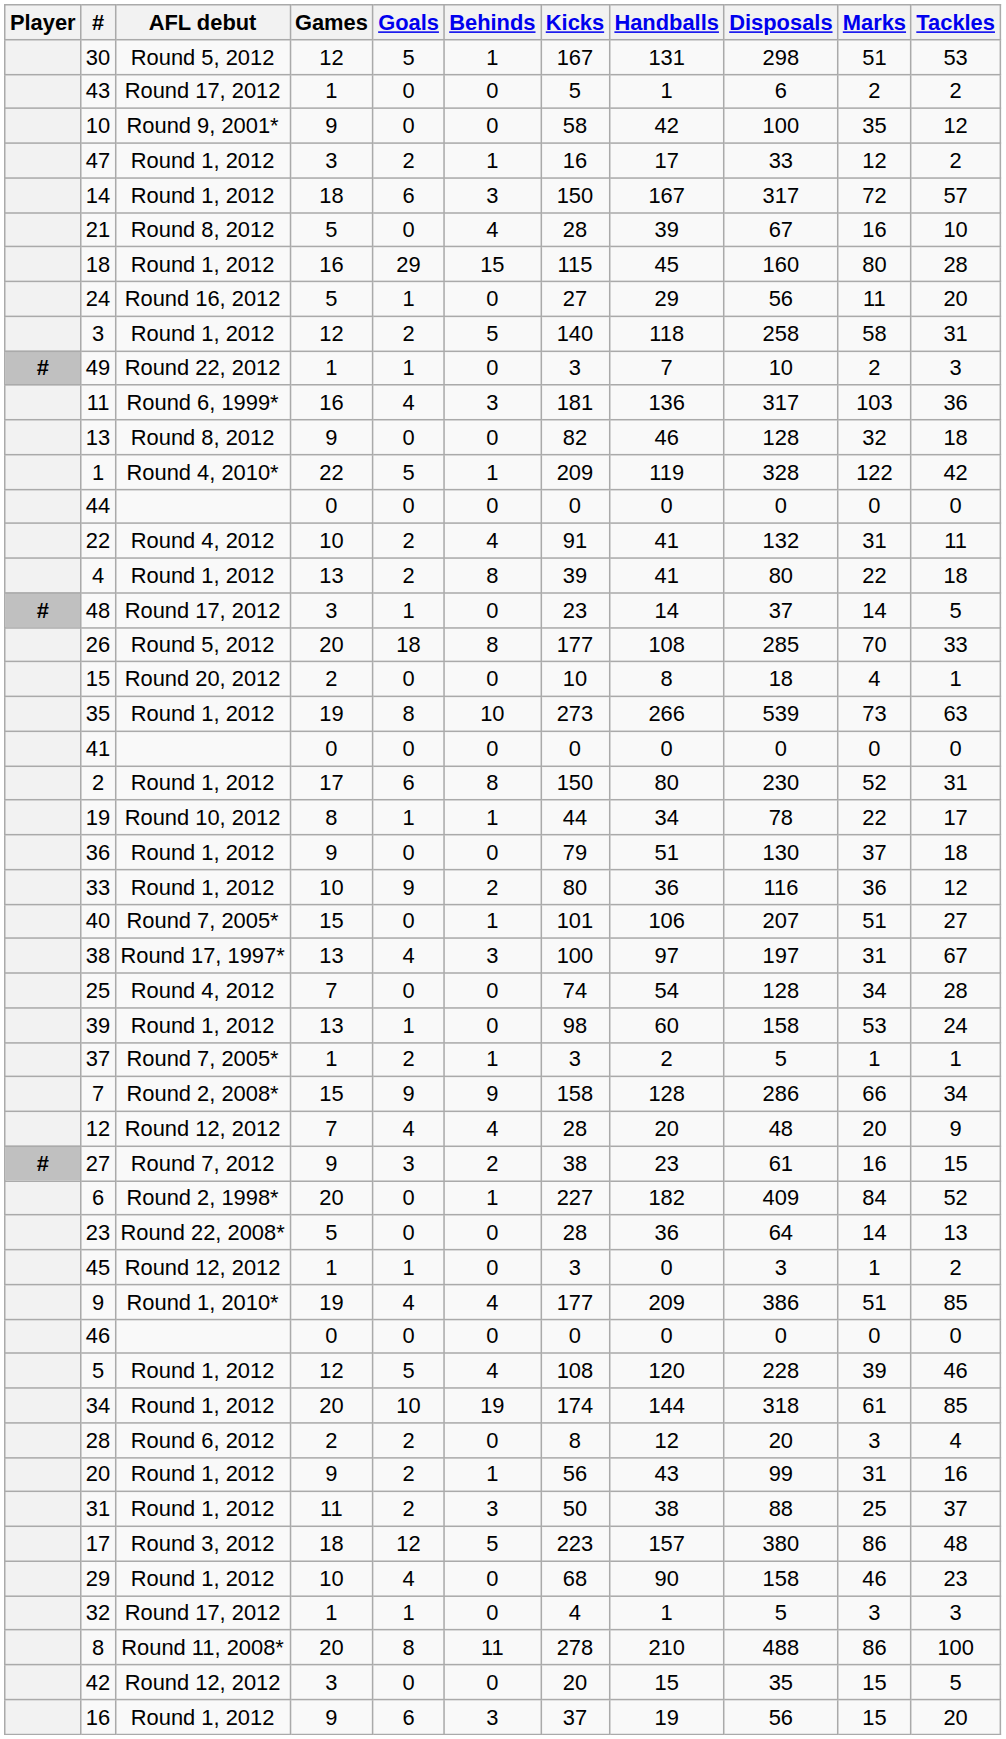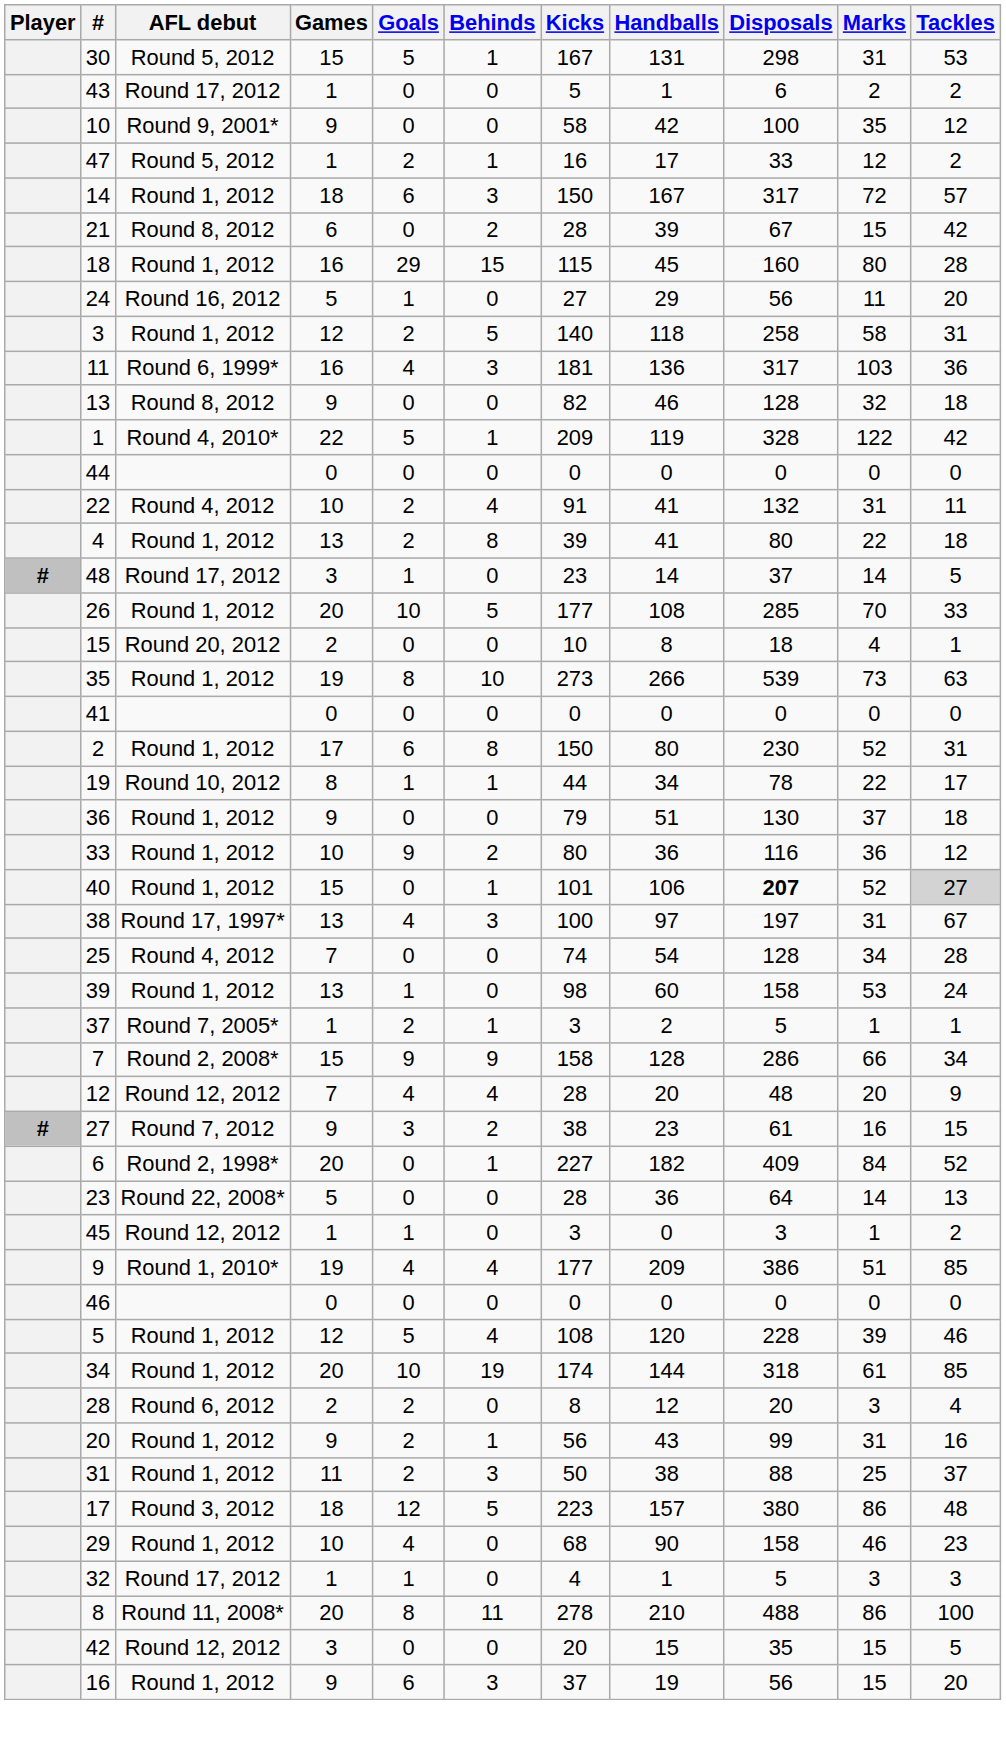30 | Games: 12 -> 15
30 | Marks: 51 -> 31
47 | AFL debut: Round 1, 2012 -> Round 5, 2012
47 | Games: 3 -> 1
21 | Games: 5 -> 6
21 | Behinds: 4 -> 2
21 | Marks: 16 -> 15
21 | Tackles: 10 -> 42
- row: # | 49 | Round 22, 2012 | 1 | 1 | 0 | 3 | 7 | 10 | 2 | 3
26 | AFL debut: Round 5, 2012 -> Round 1, 2012
26 | Goals: 18 -> 10
26 | Behinds: 8 -> 5
40 | AFL debut: Round 7, 2005* -> Round 1, 2012
40 | Disposals: normal -> bold
40 | Marks: 51 -> 52
40 | Tackles: no background -> lightgrey background
